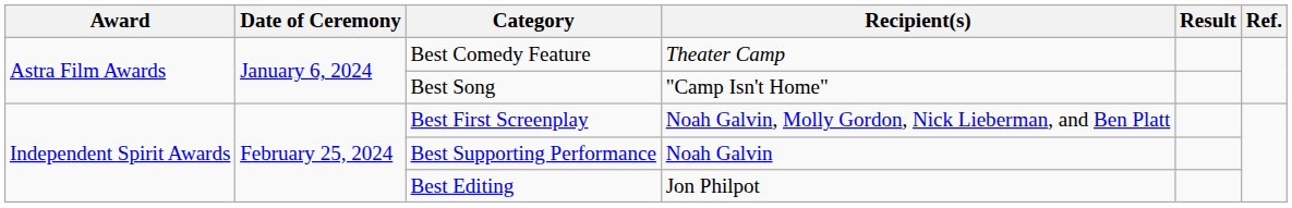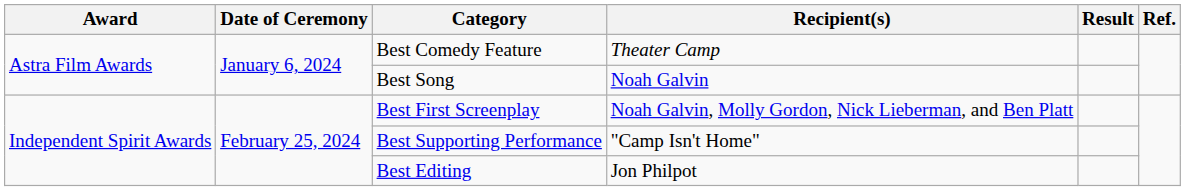Best Song | Recipient(s): "Camp Isn't Home" -> Noah Galvin
Best Supporting Performance | Recipient(s): Noah Galvin -> "Camp Isn't Home"
